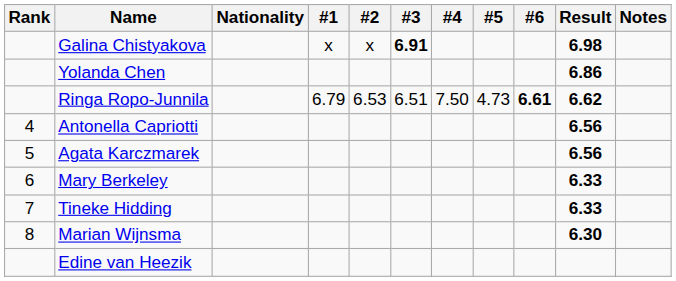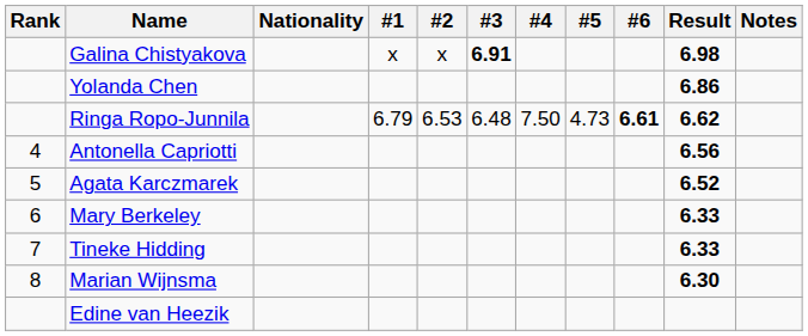Ringa Ropo-Junnila | #3: 6.51 -> 6.48
Agata Karczmarek | Result: 6.56 -> 6.52
